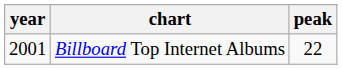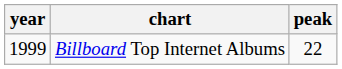Billboard Top Internet Albums | year: 2001 -> 1999
